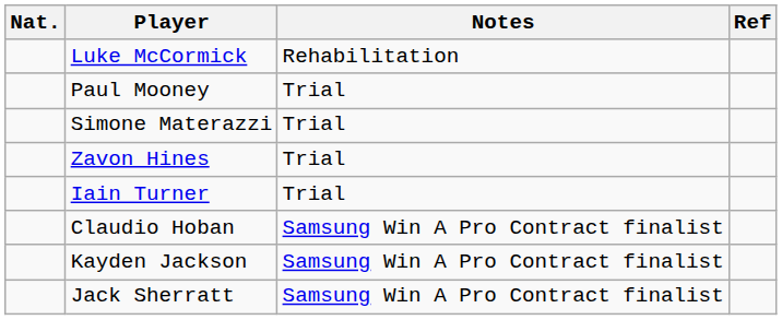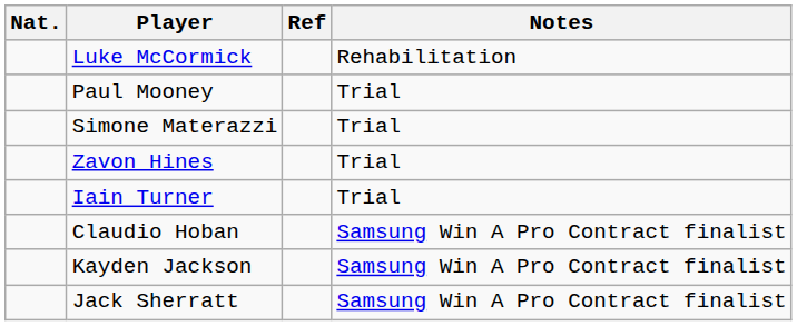columns swapped: Notes <-> Ref
